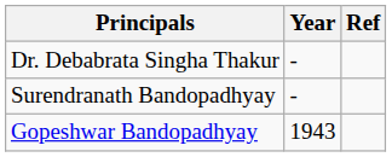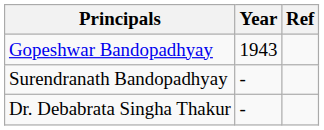rows swapped: Gopeshwar Bandopadhyay <-> Dr. Debabrata Singha Thakur
